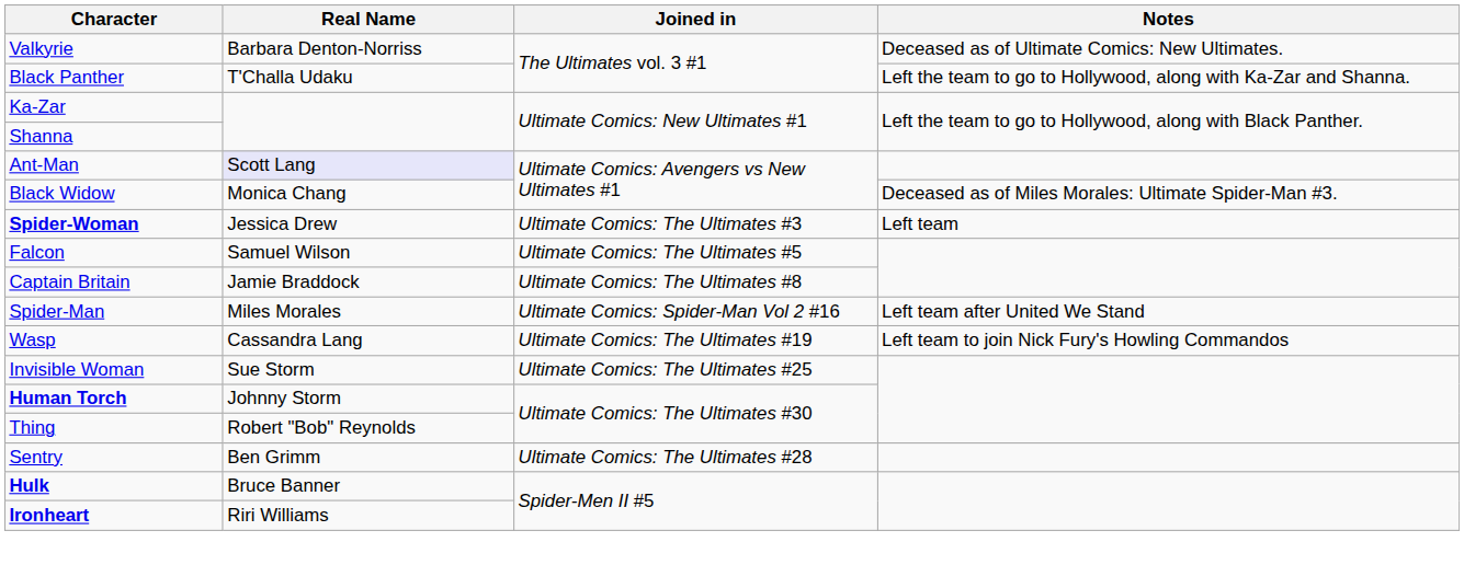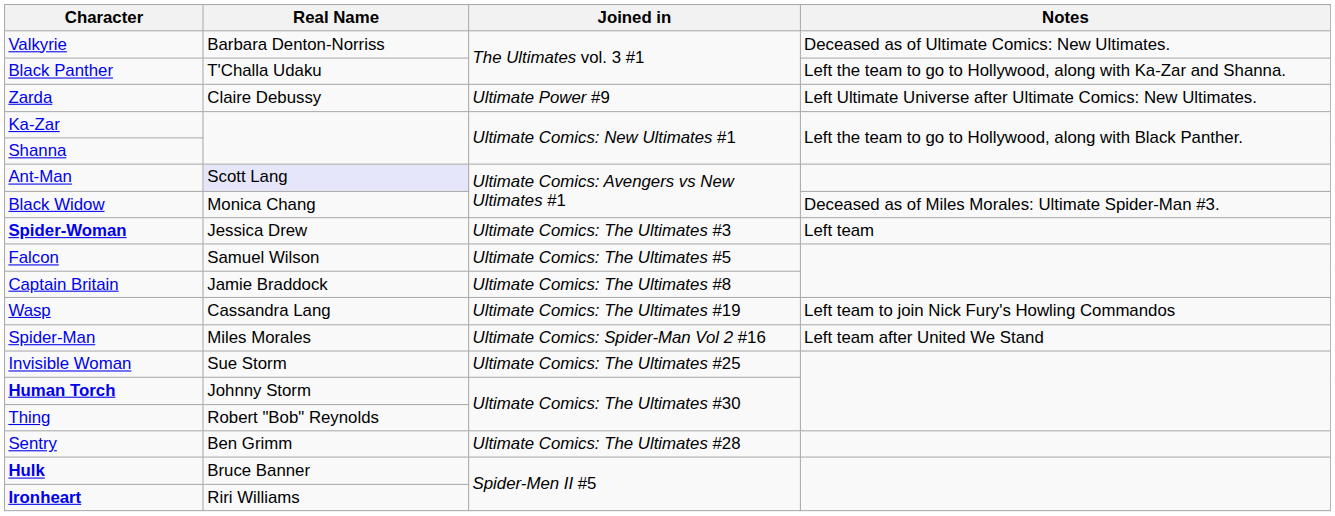+ row: Zarda | Claire Debussy | Ultimate Power #9 | Left Ultimate Universe after Ultimate Comics: New Ultimates.
rows swapped: Spider-Man <-> Wasp
